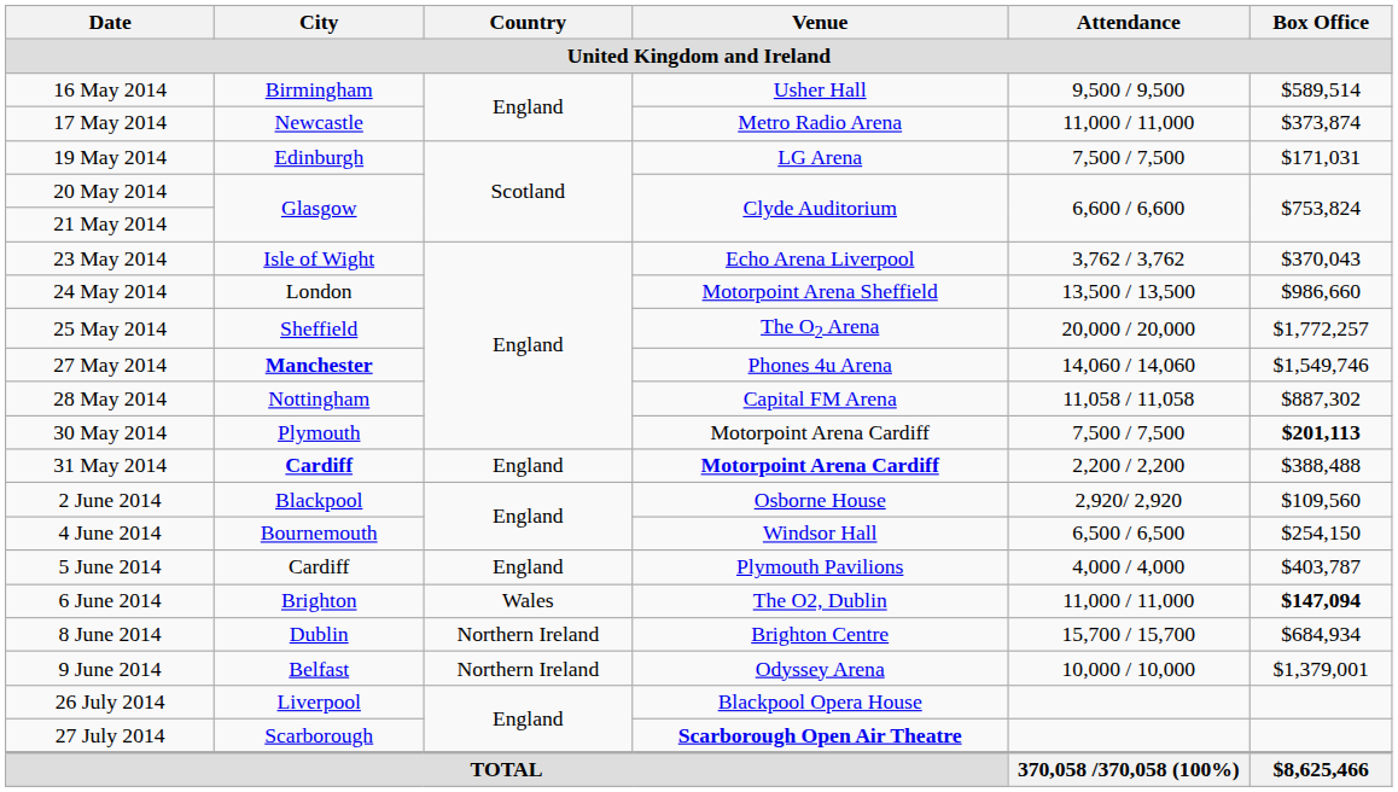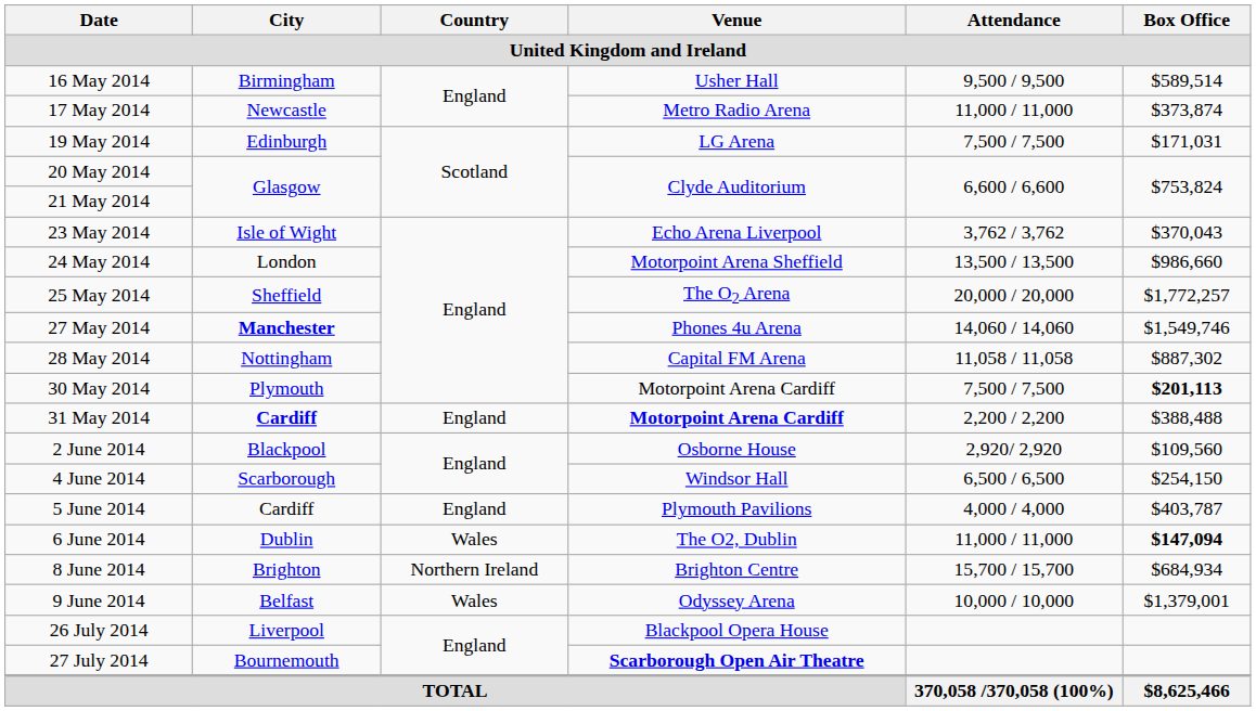4 June 2014 | City: Bournemouth -> Scarborough
6 June 2014 | City: Brighton -> Dublin
8 June 2014 | City: Dublin -> Brighton
9 June 2014 | Country: Northern Ireland -> Wales
27 July 2014 | City: Scarborough -> Bournemouth
